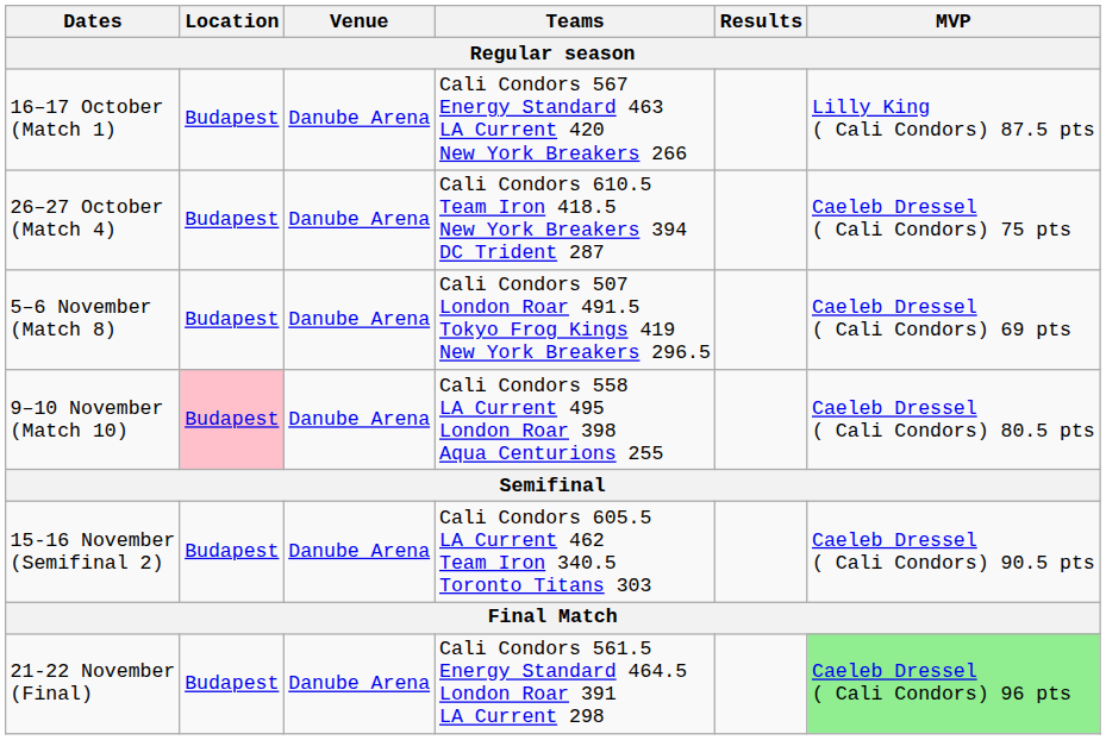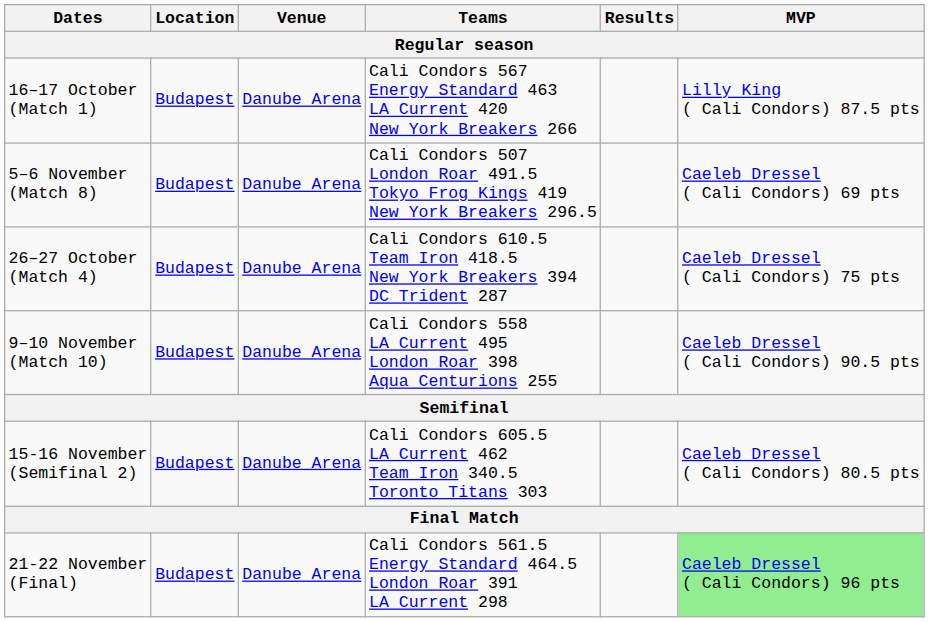rows swapped: 26–27 October (Match 4) <-> 5–6 November (Match 8)
9–10 November (Match 10) | Location: pink background -> no background
9–10 November (Match 10) | MVP: Caeleb Dressel ( Cali Condors) 80.5 pts -> Caeleb Dressel ( Cali Condors) 90.5 pts
15-16 November (Semifinal 2) | MVP: Caeleb Dressel ( Cali Condors) 90.5 pts -> Caeleb Dressel ( Cali Condors) 80.5 pts
